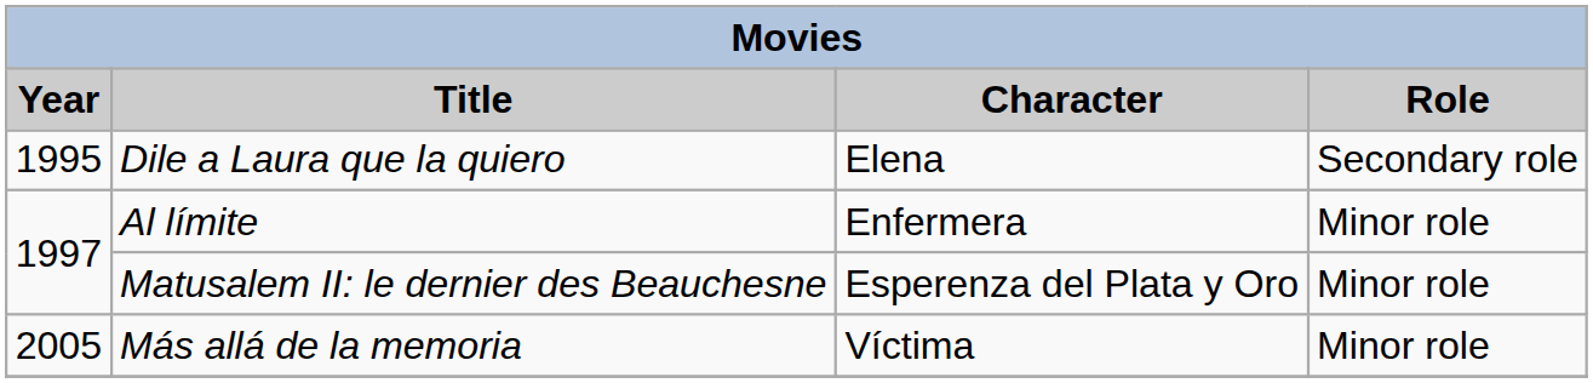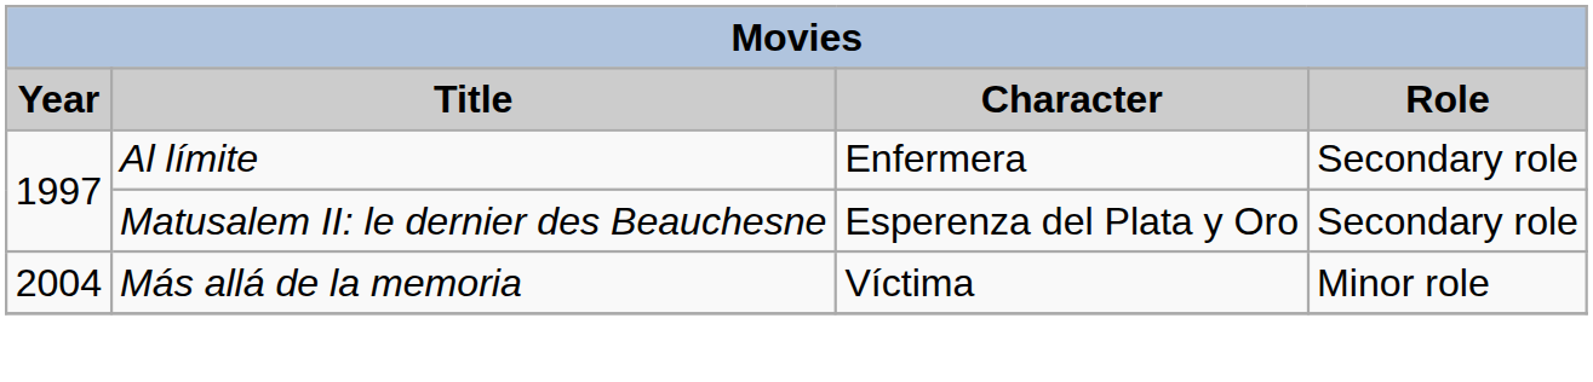- row: 1995 | Dile a Laura que la quiero | Elena | Secondary role
Al límite | Role: Minor role -> Secondary role
Matusalem II: le dernier des Beauchesne | Role: Minor role -> Secondary role
Más allá de la memoria | Year: 2005 -> 2004
